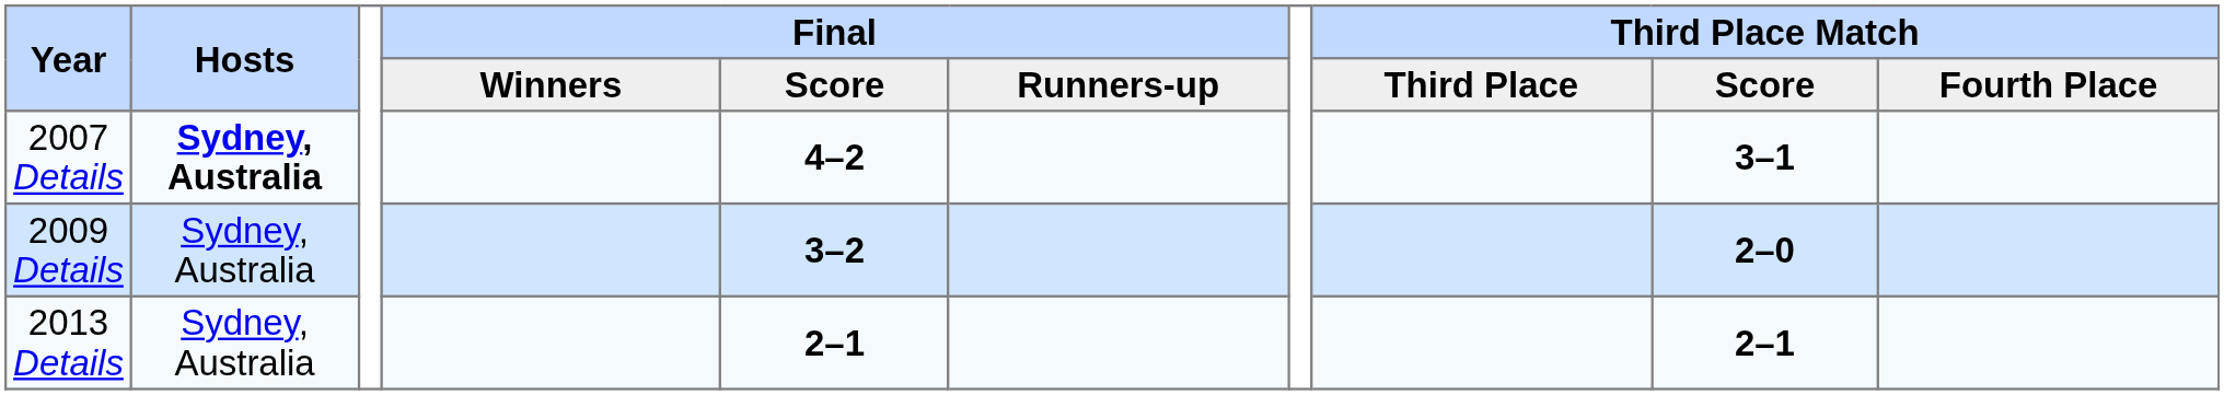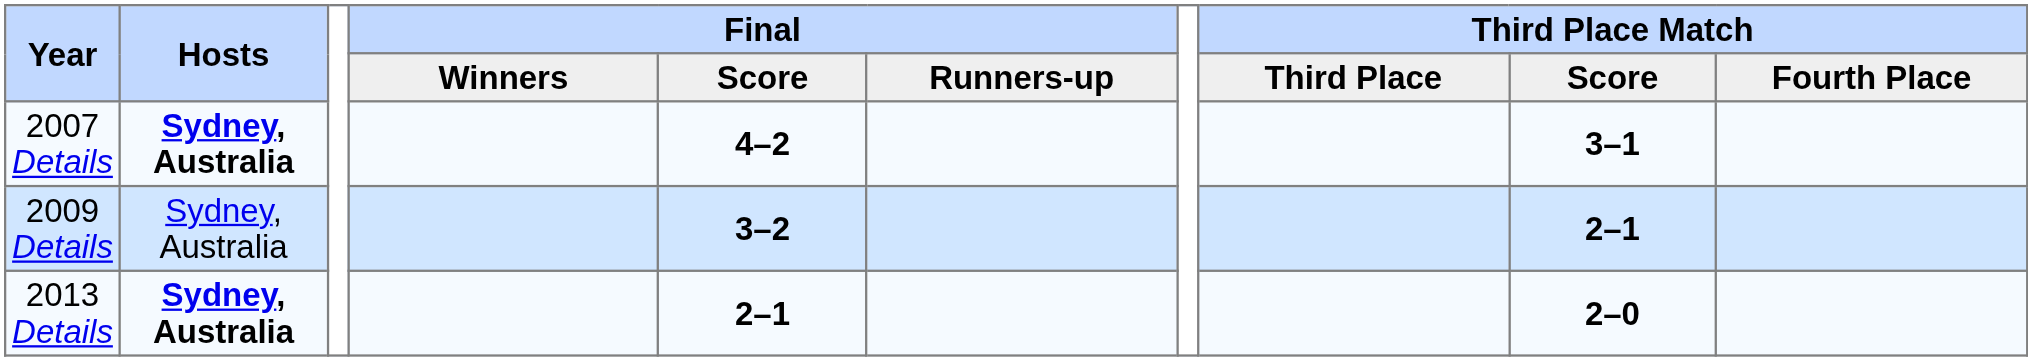2009 Details | Third Place Match / Score: 2–0 -> 2–1
2013 Details | Hosts: normal -> bold
2013 Details | Third Place Match / Score: 2–1 -> 2–0
